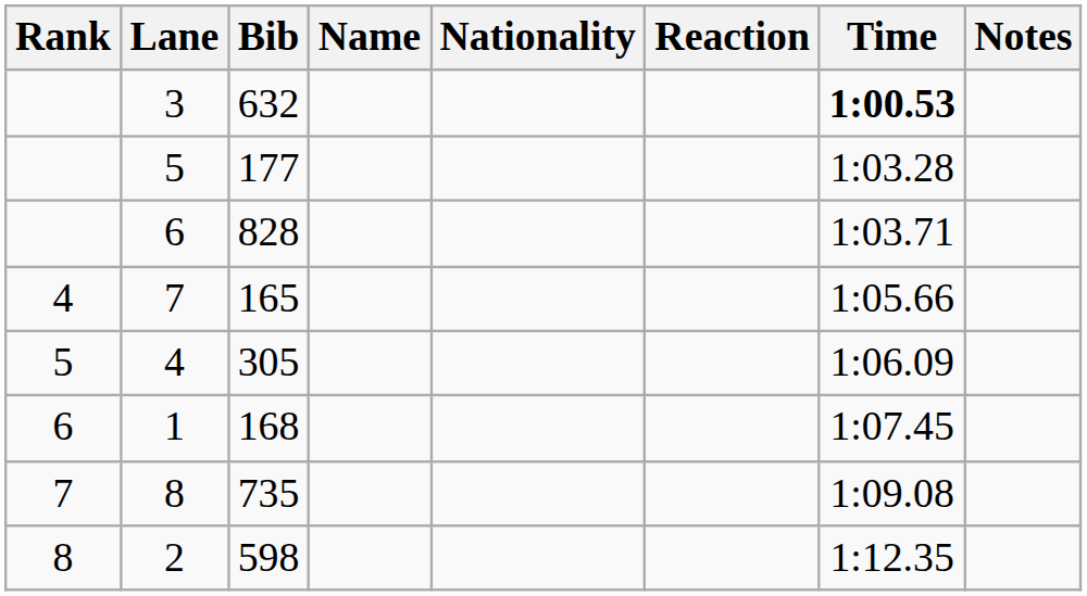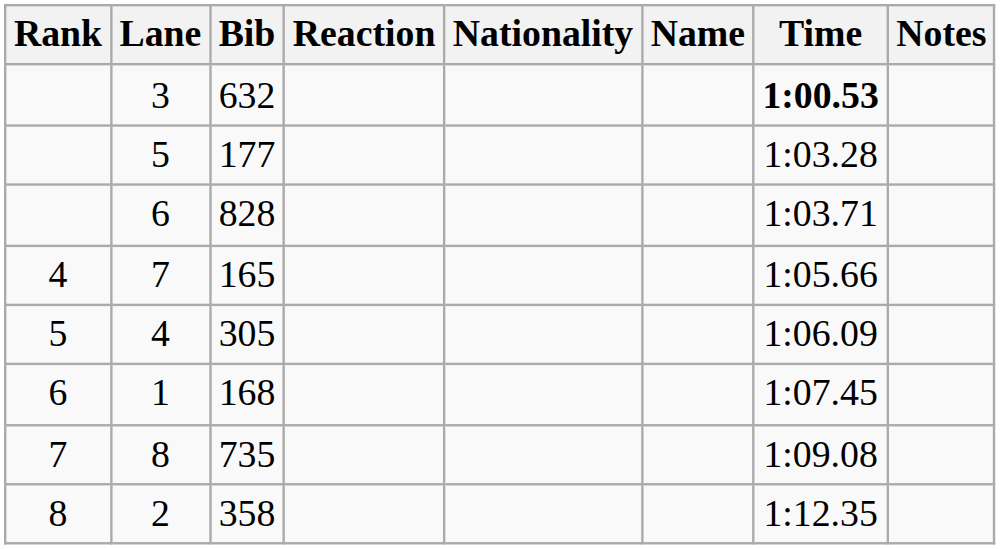columns swapped: Name <-> Reaction
2 | Bib: 598 -> 358
